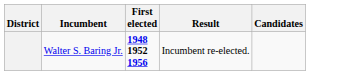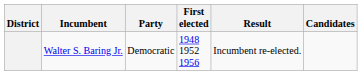+ column: Party | Democratic
Walter S. Baring Jr. | First elected: bold -> normal
